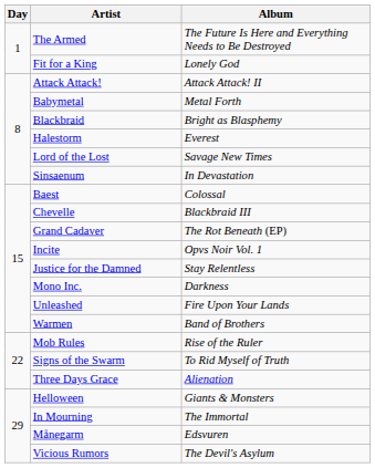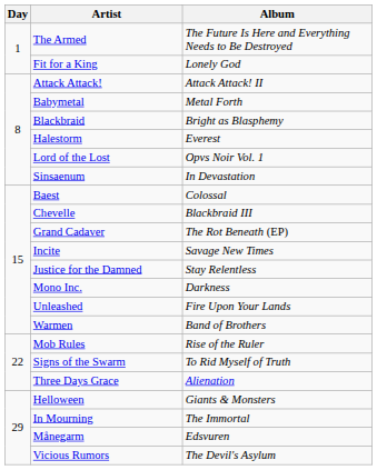Lord of the Lost | Album: Savage New Times -> Opvs Noir Vol. 1
Incite | Album: Opvs Noir Vol. 1 -> Savage New Times
